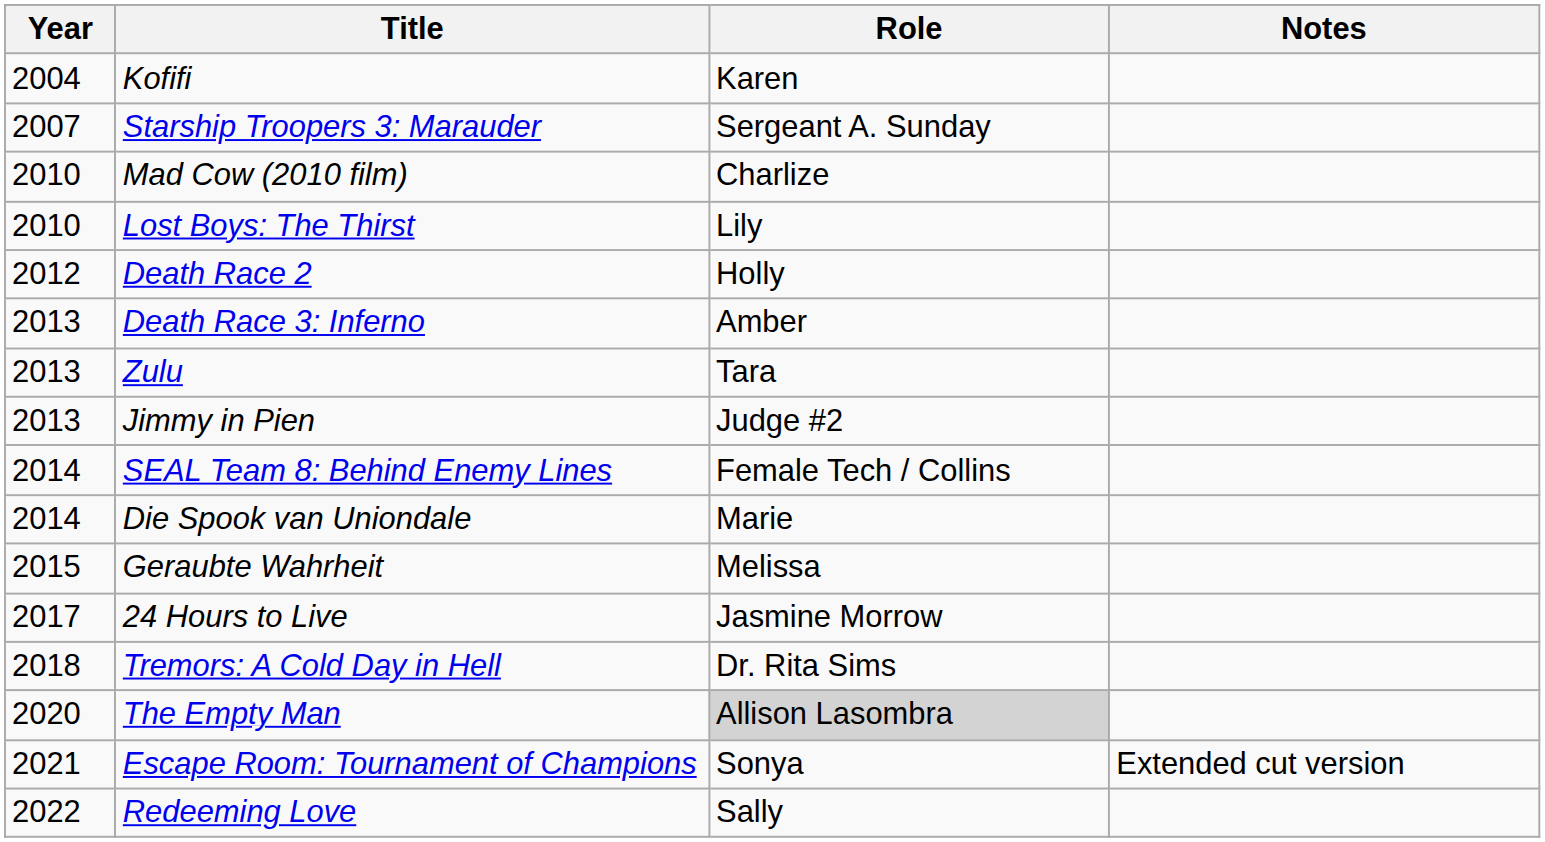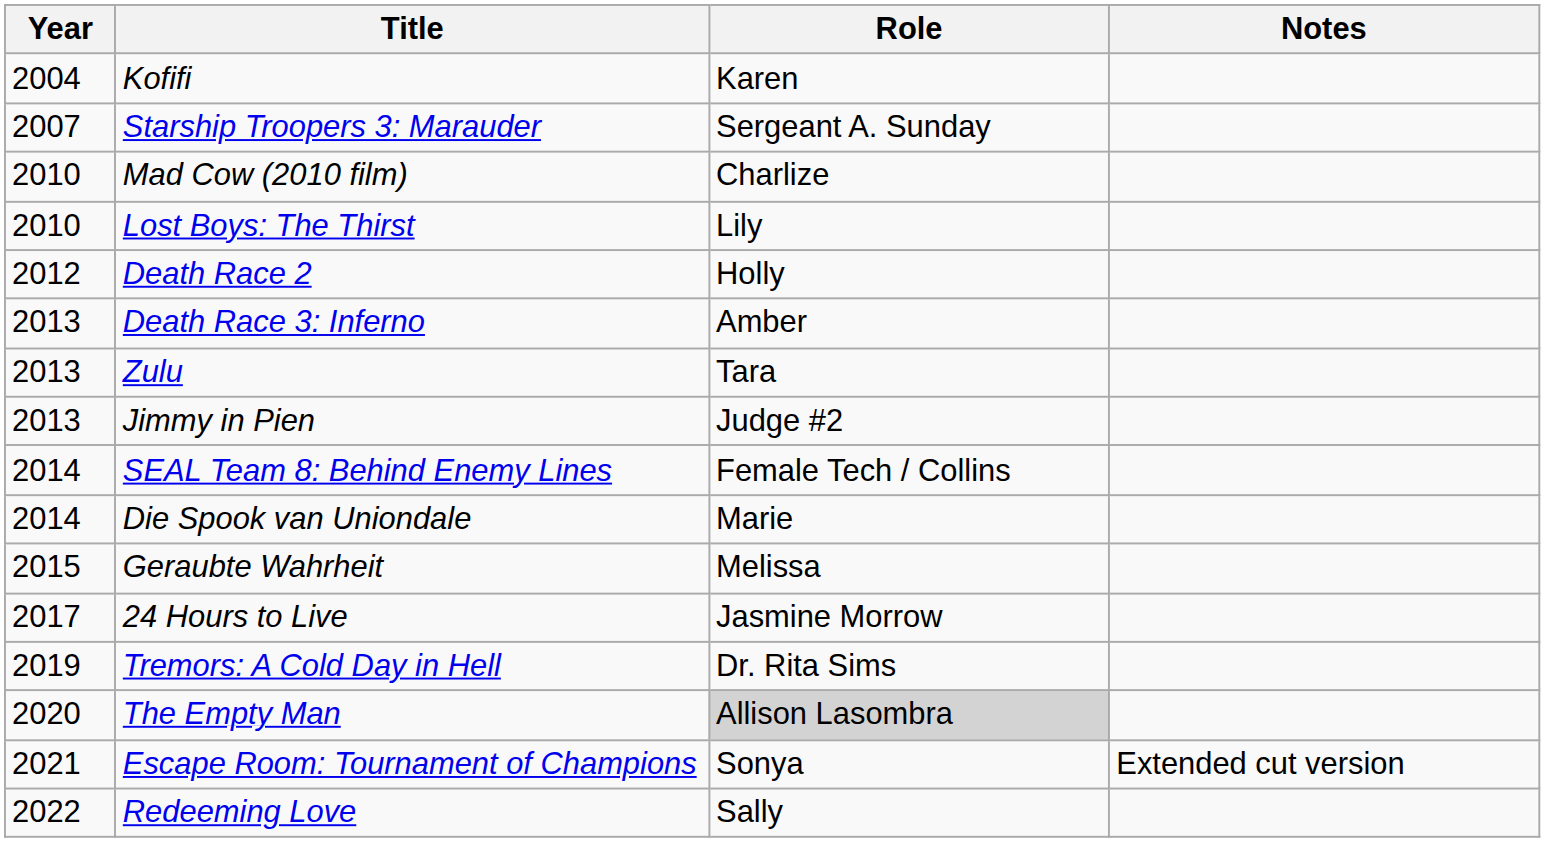Tremors: A Cold Day in Hell | Year: 2018 -> 2019
